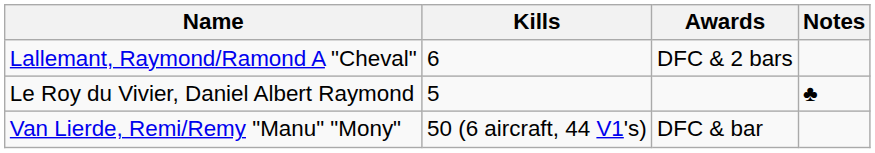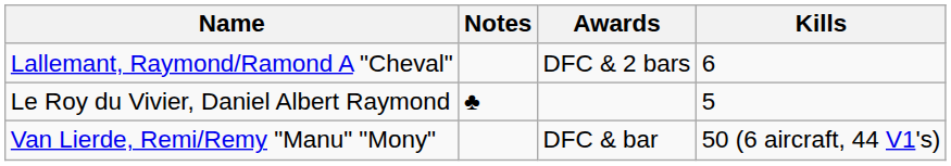columns swapped: Kills <-> Notes
